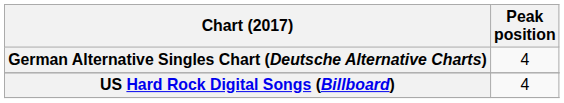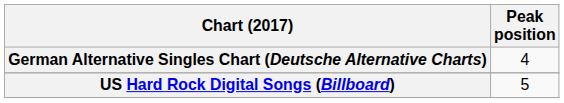US Hard Rock Digital Songs (Billboard) | Peak position: 4 -> 5
